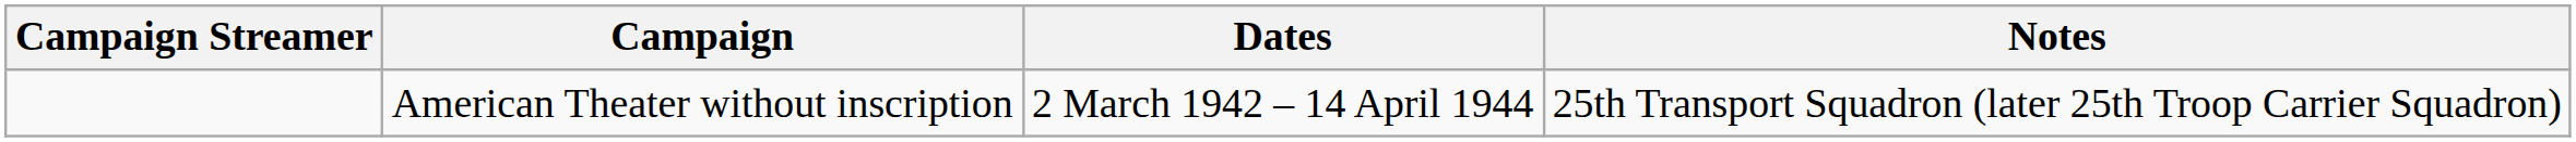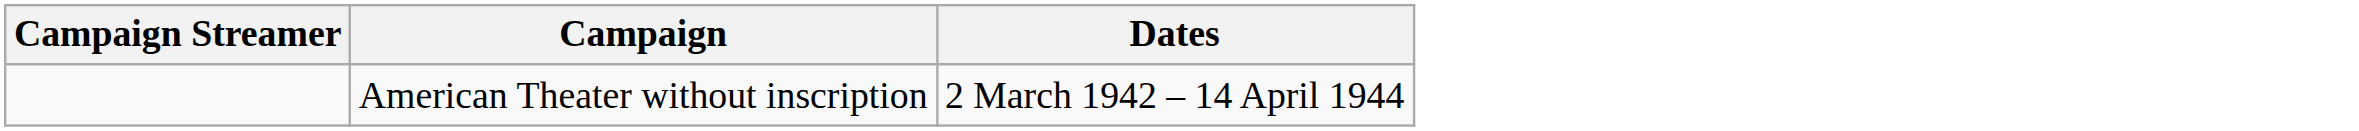- column: Notes | 25th Transport Squadron (later 25th Troop Carrier Squadron)
